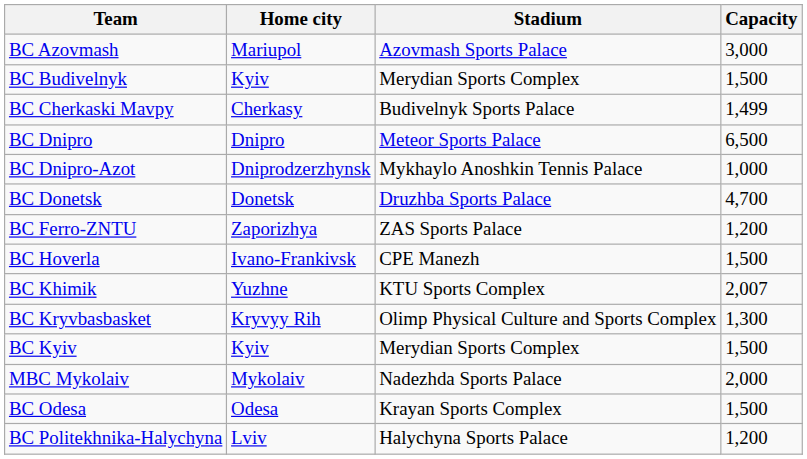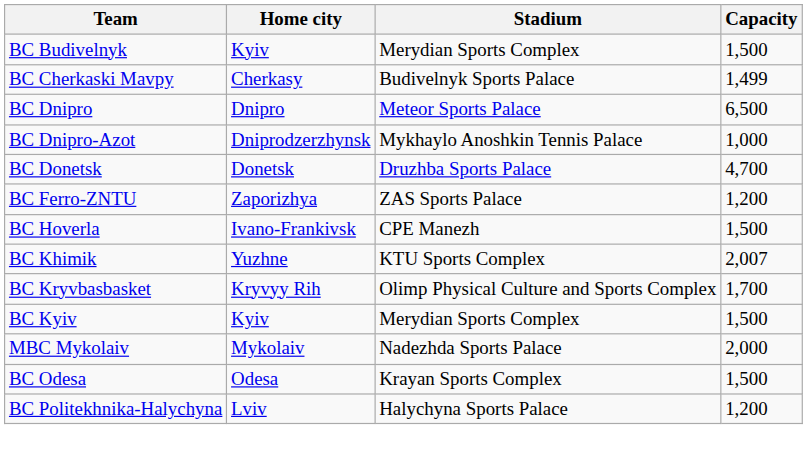- row: BC Azovmash | Mariupol | Azovmash Sports Palace | 3,000
BC Kryvbasbasket | Capacity: 1,300 -> 1,700
